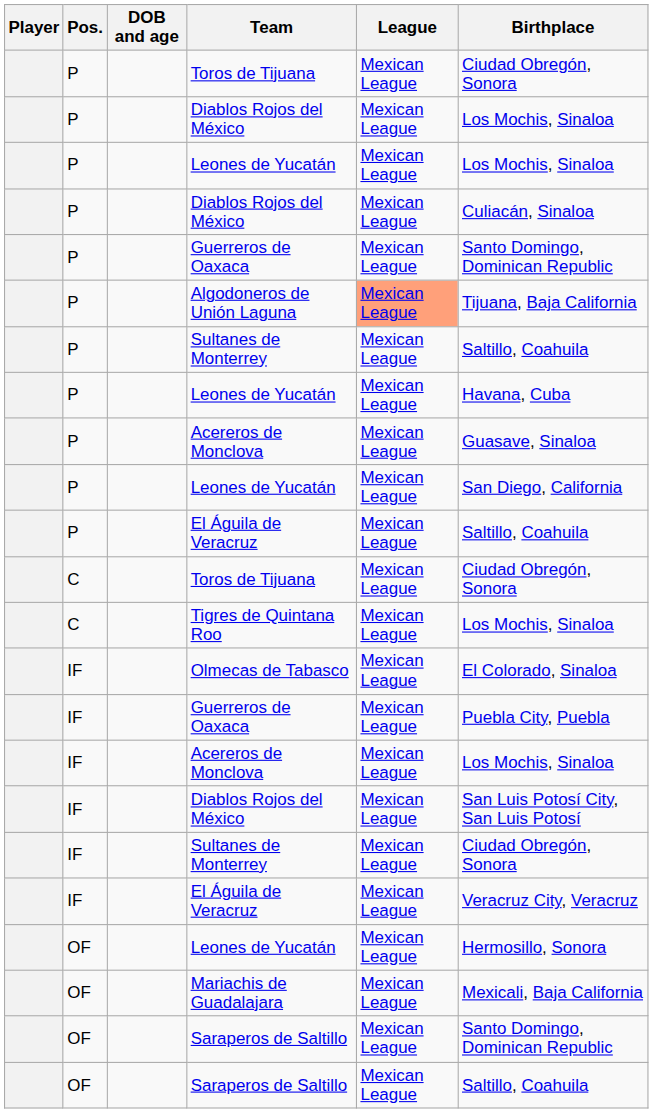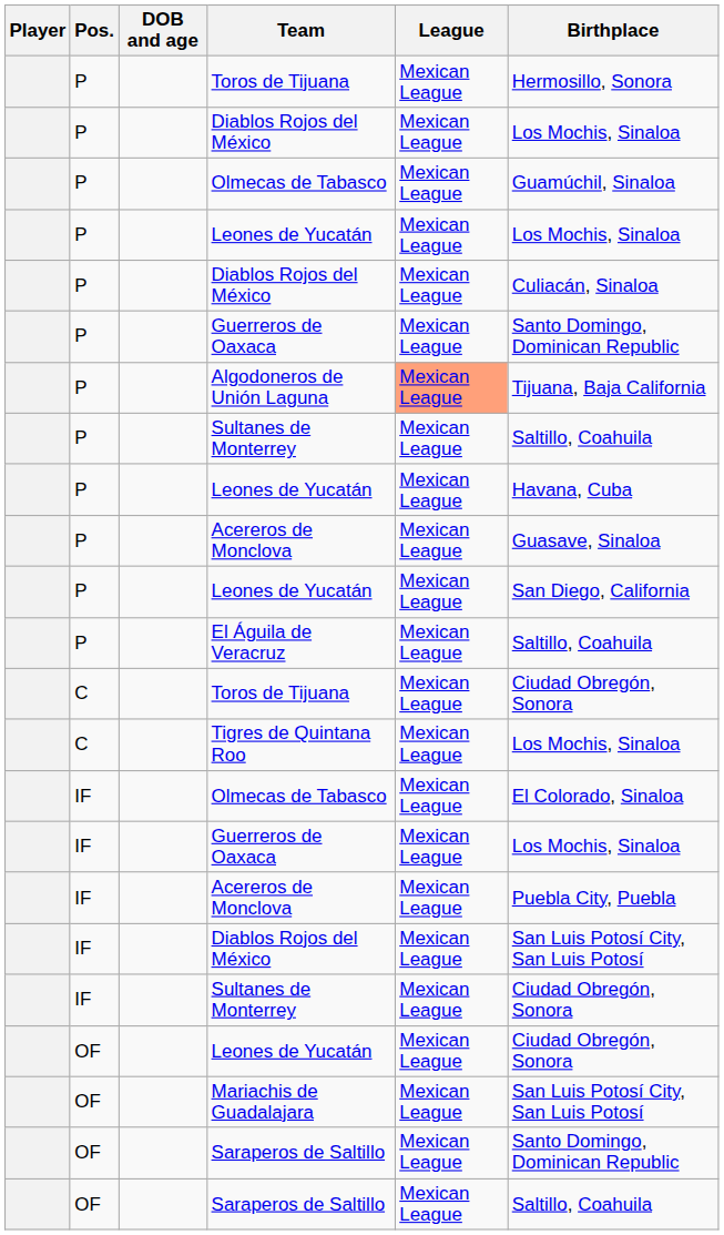P / Toros de Tijuana | Birthplace: Ciudad Obregón, Sonora -> Hermosillo, Sonora
+ row: P | Olmecas de Tabasco | Mexican League | Guamúchil, Sinaloa
IF / Guerreros de Oaxaca | Birthplace: Puebla City, Puebla -> Los Mochis, Sinaloa
IF / Acereros de Monclova | Birthplace: Los Mochis, Sinaloa -> Puebla City, Puebla
- row: IF | El Águila de Veracruz | Mexican League | Veracruz City, Veracruz
OF / Leones de Yucatán | Birthplace: Hermosillo, Sonora -> Ciudad Obregón, Sonora
Mariachis de Guadalajara | Birthplace: Mexicali, Baja California -> San Luis Potosí City, San Luis Potosí
